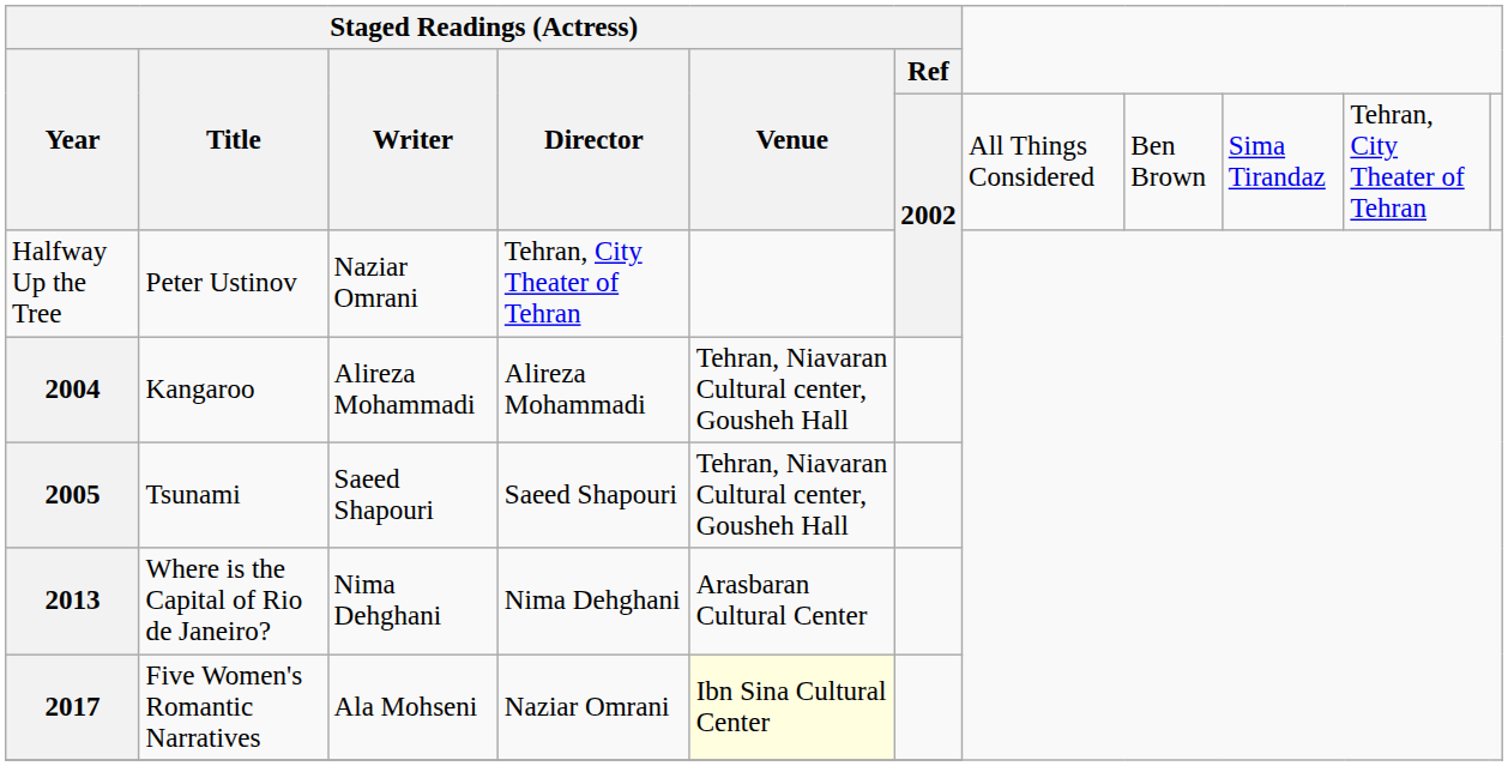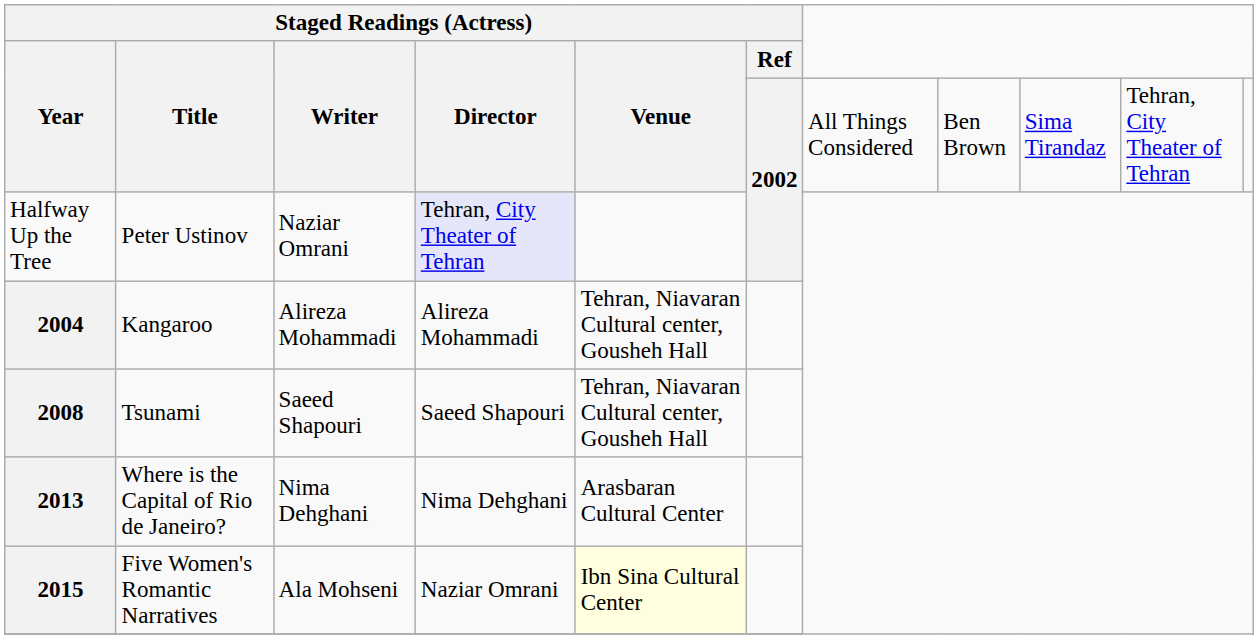Peter Ustinov | Staged Readings (Actress) / Director: no background -> lavender background
Tsunami | Staged Readings (Actress) / Year: 2005 -> 2008
Five Women's Romantic Narratives | Staged Readings (Actress) / Year: 2017 -> 2015
